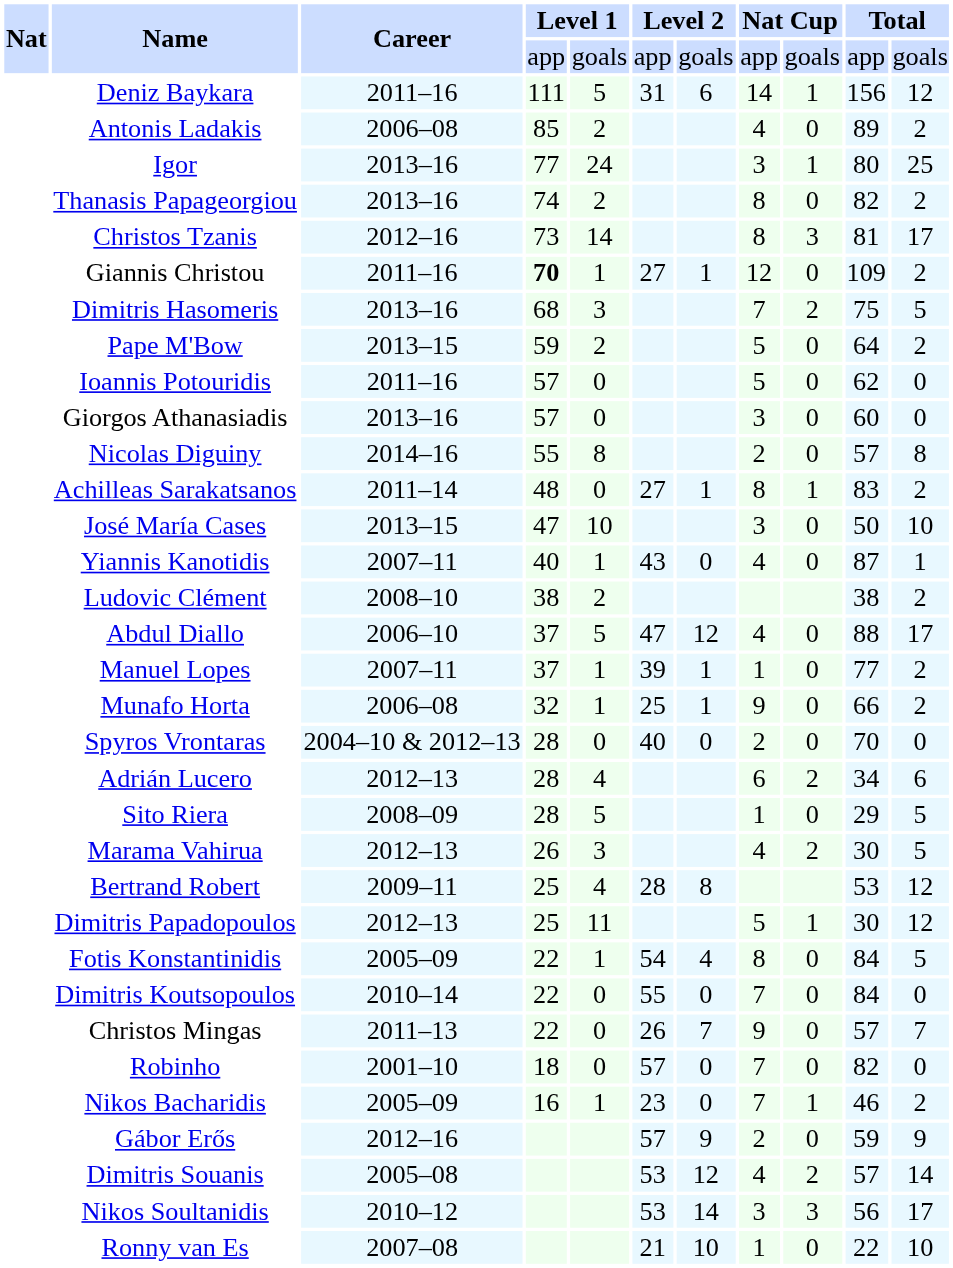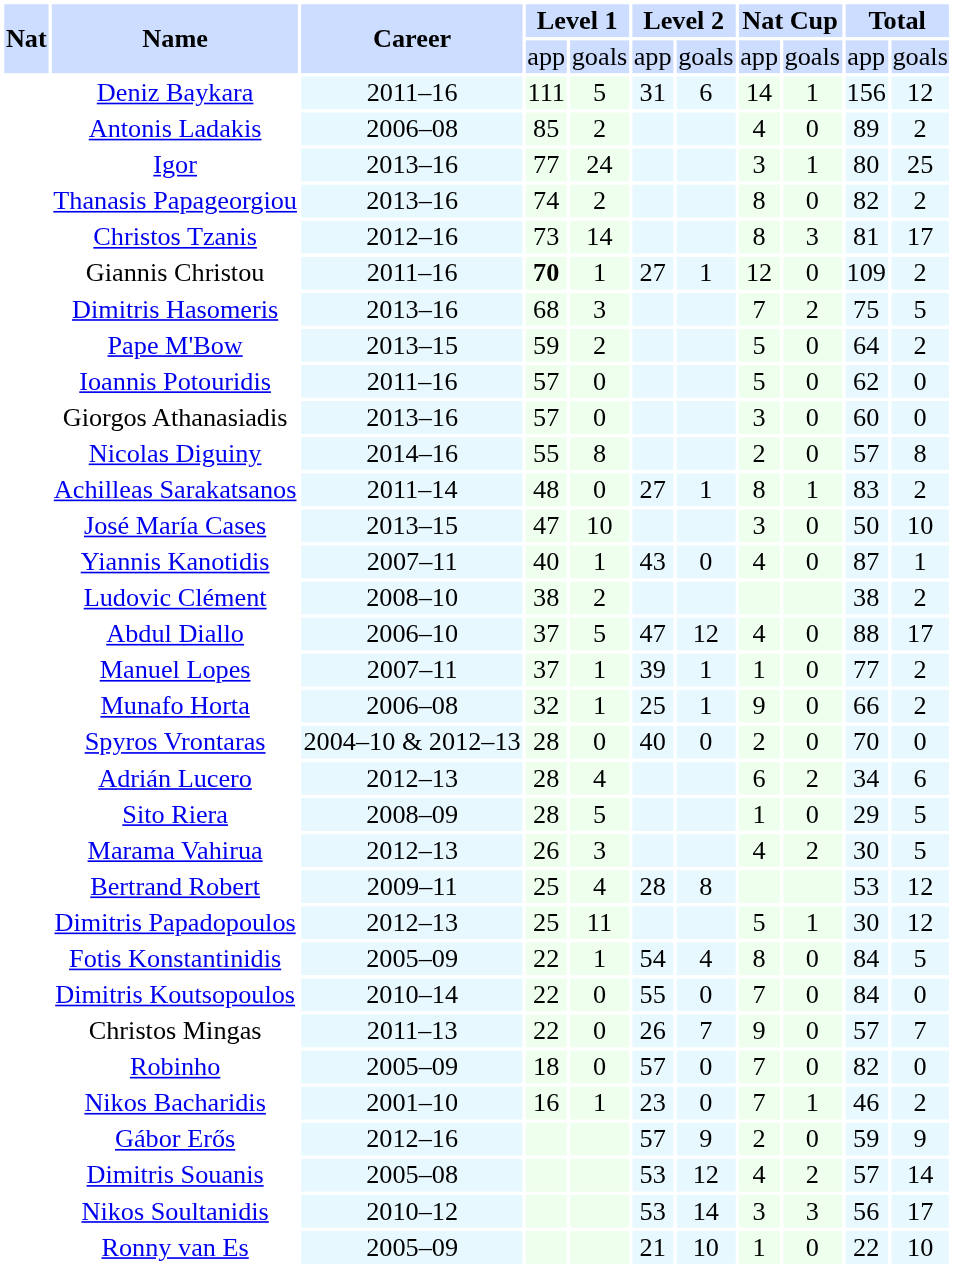Robinho | Career: 2001–10 -> 2005–09
Nikos Bacharidis | Career: 2005–09 -> 2001–10
Ronny van Es | Career: 2007–08 -> 2005–09
